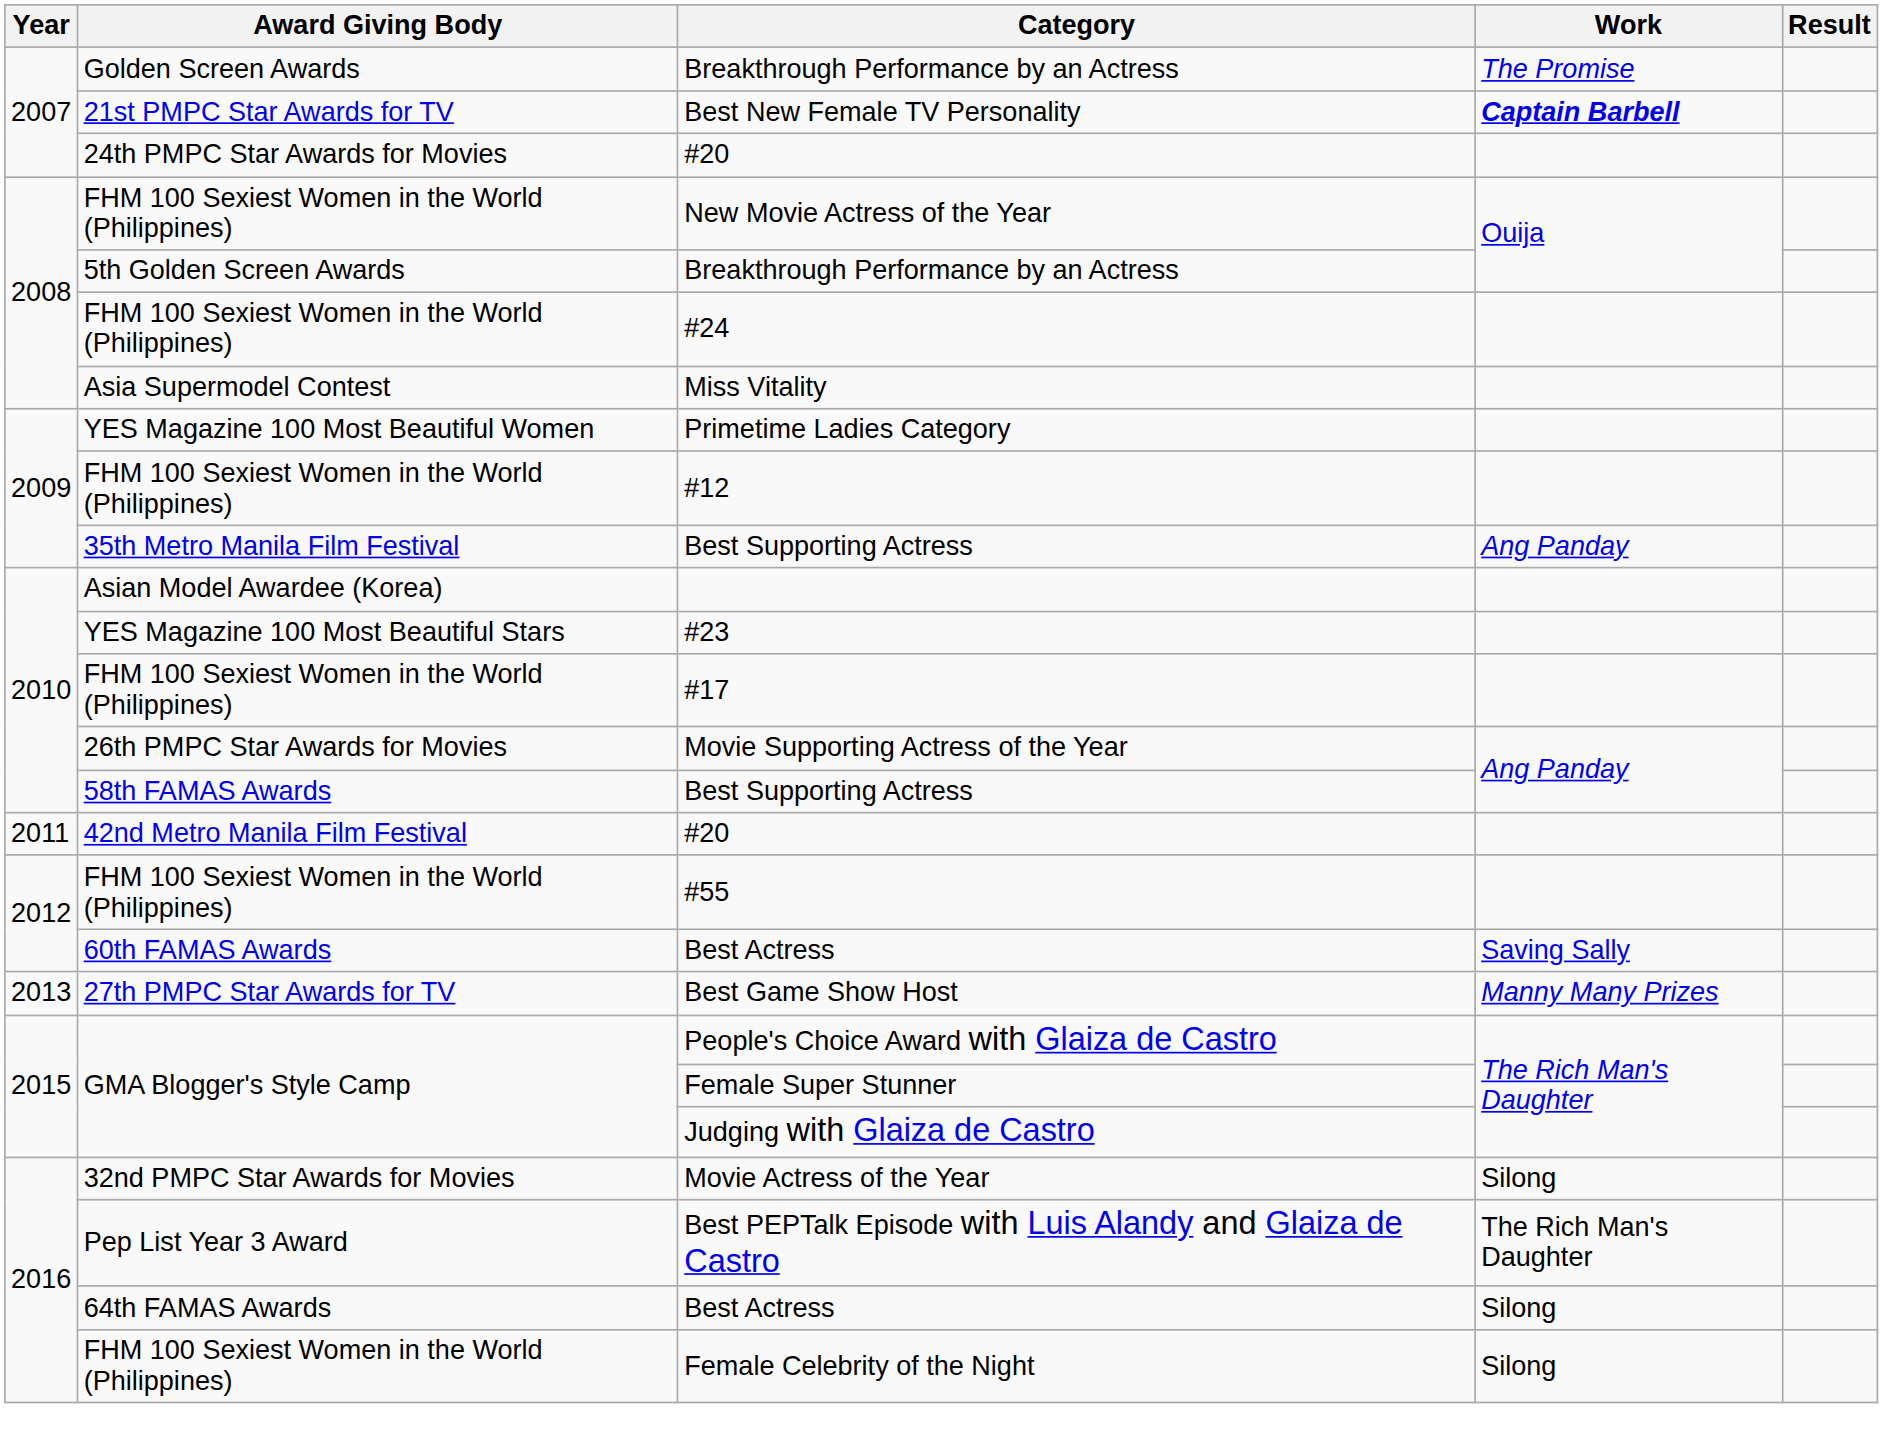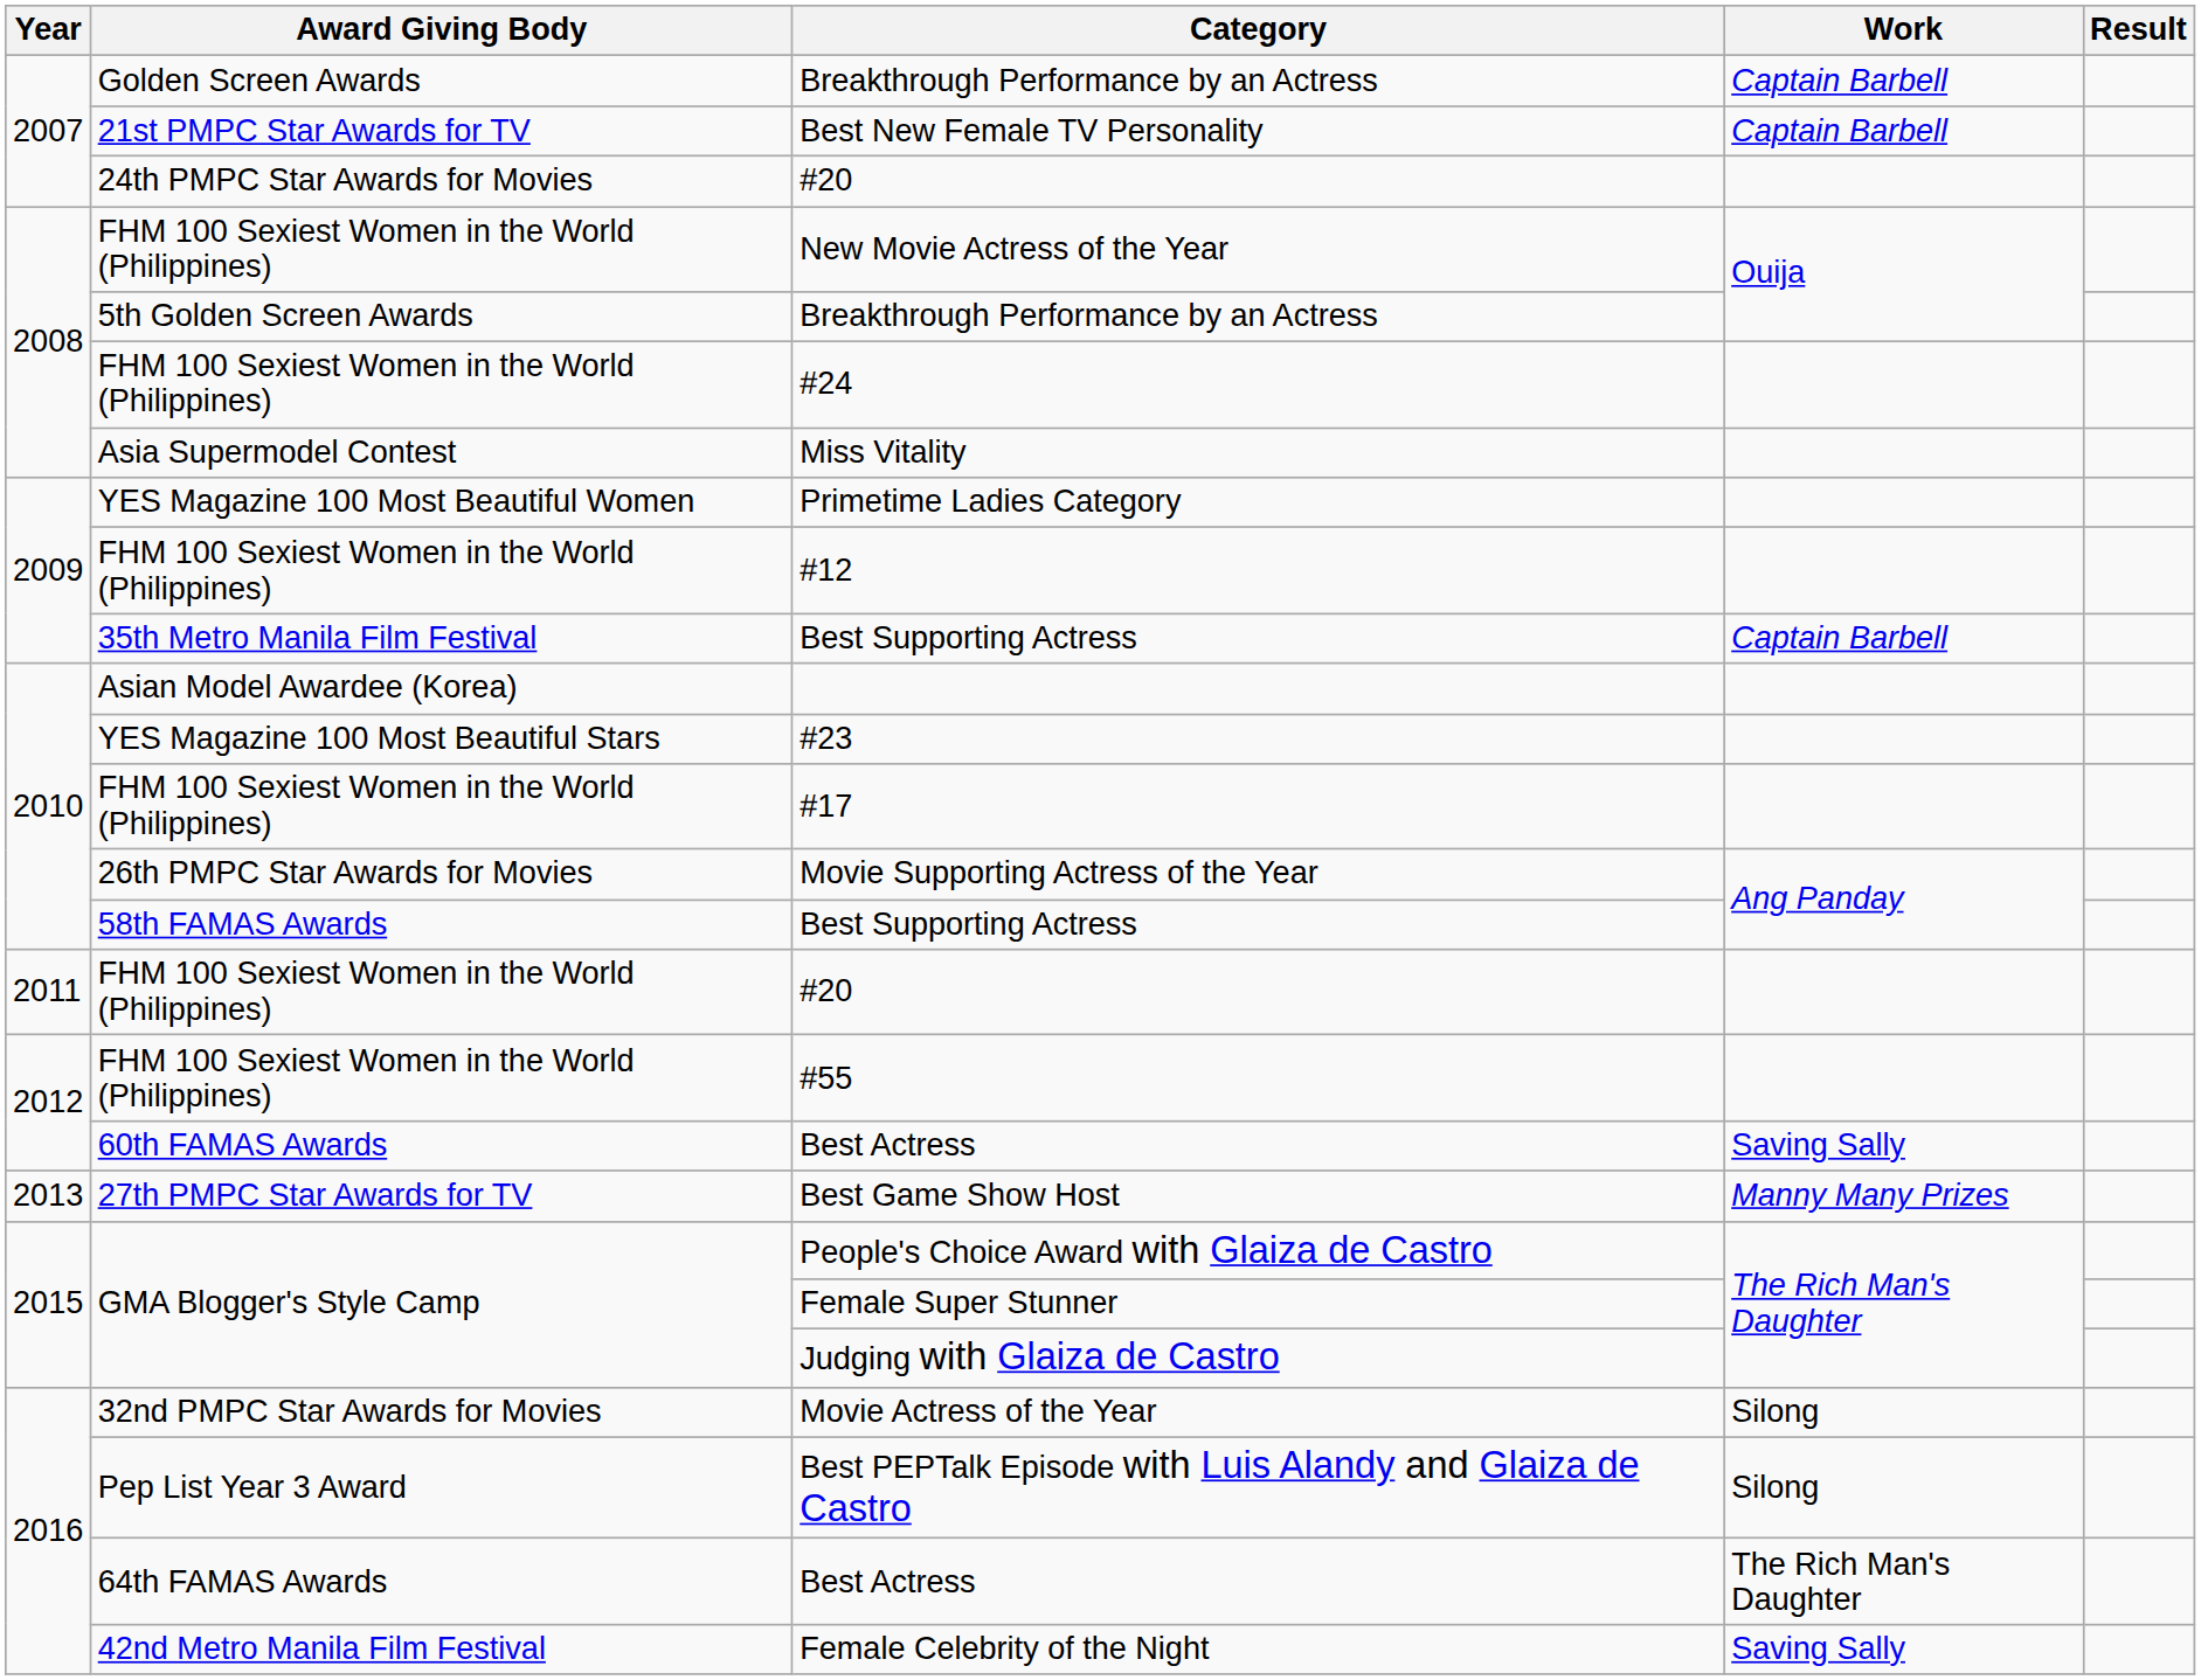2007 / Breakthrough Performance by an Actress | Work: The Promise -> Captain Barbell
Best New Female TV Personality | Work: bold -> normal
2009 / Best Supporting Actress | Work: Ang Panday -> Captain Barbell
2011 / #20 | Award Giving Body: 42nd Metro Manila Film Festival -> FHM 100 Sexiest Women in the World (Philippines)
Best PEPTalk Episode with Luis Alandy and Glaiza de Castro | Work: The Rich Man's Daughter -> Silong
2016 / Best Actress | Work: Silong -> The Rich Man's Daughter
Female Celebrity of the Night | Award Giving Body: FHM 100 Sexiest Women in the World (Philippines) -> 42nd Metro Manila Film Festival
Female Celebrity of the Night | Work: Silong -> Saving Sally
